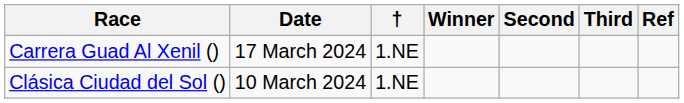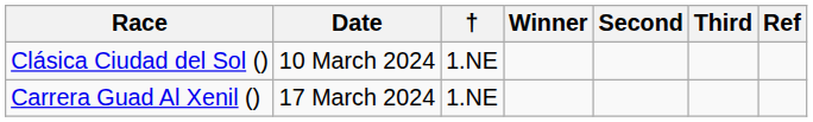rows swapped: Clásica Ciudad del Sol () <-> Carrera Guad Al Xenil ()
